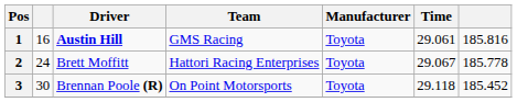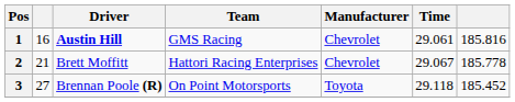1 | Manufacturer: Toyota -> Chevrolet
2 | column 2: 24 -> 21
2 | Manufacturer: Toyota -> Chevrolet
3 | column 2: 30 -> 27
